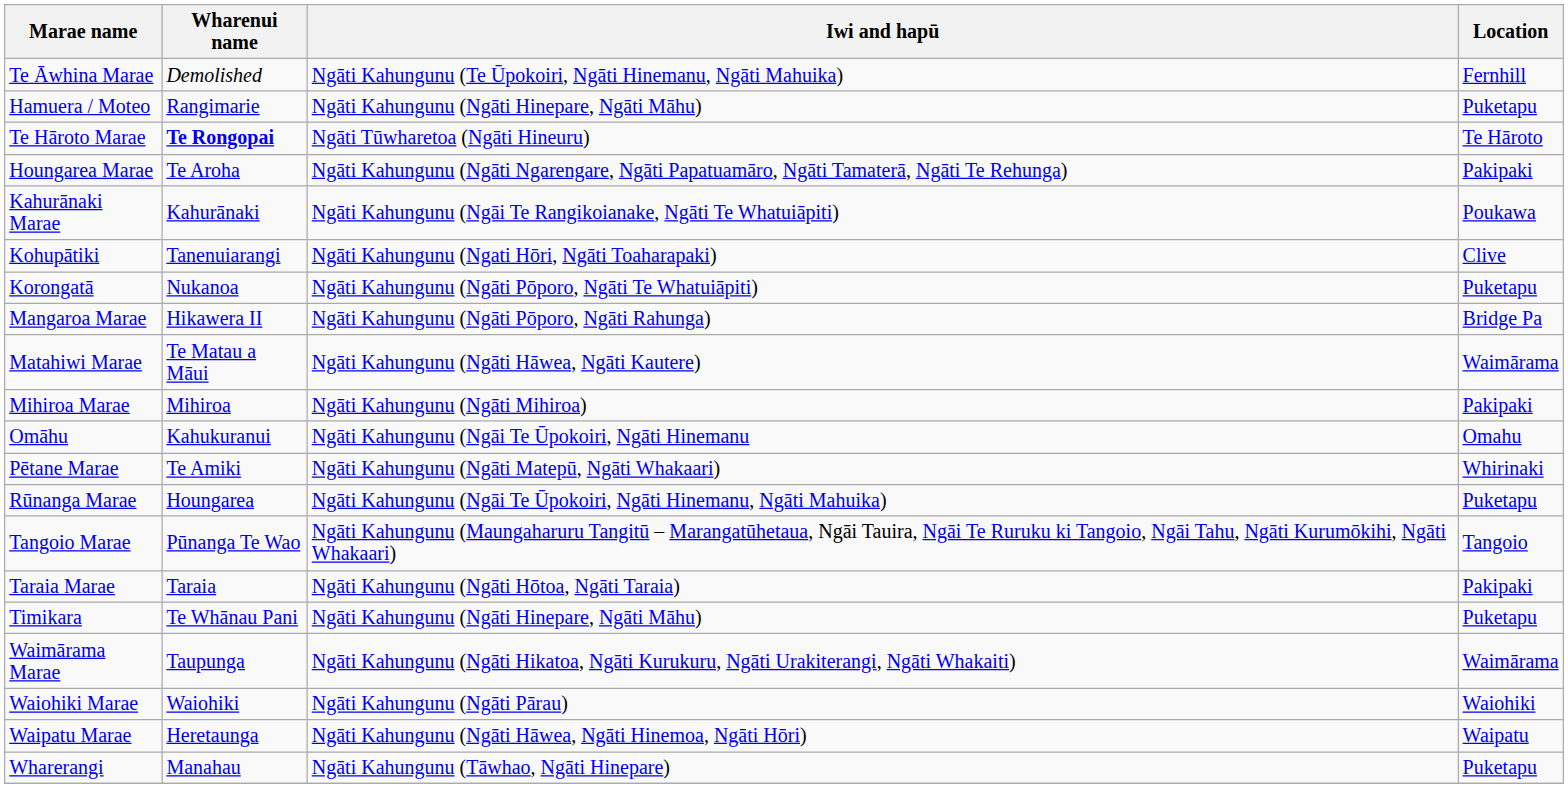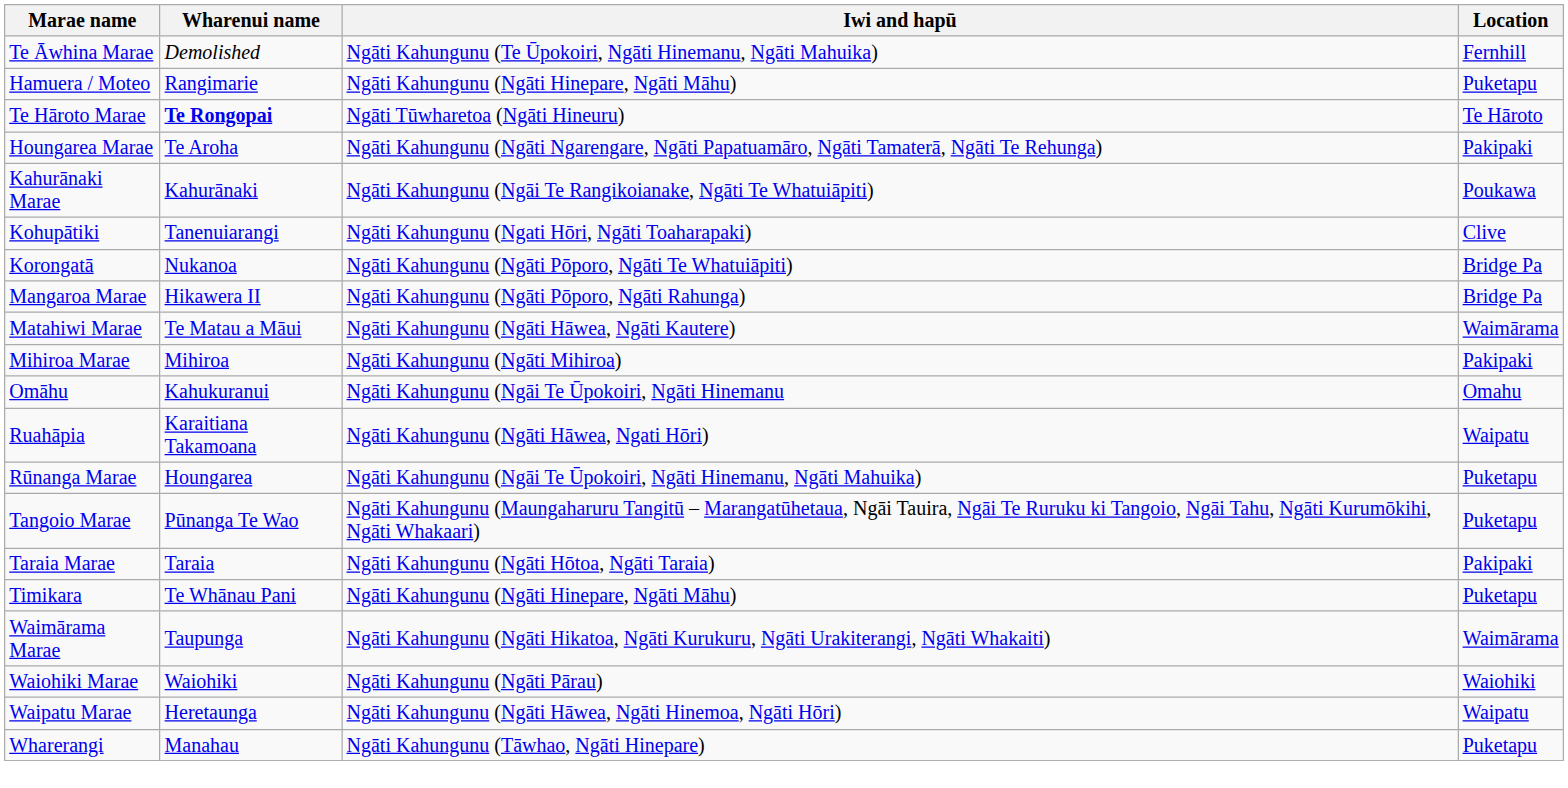Korongatā | Location: Puketapu -> Bridge Pa
- row: Pētane Marae | Te Amiki | Ngāti Kahungunu (Ngāti Matepū, Ngāti Whakaari) | Whirinaki
+ row: Ruahāpia | Karaitiana Takamoana | Ngāti Kahungunu (Ngāti Hāwea, Ngati Hōri) | Waipatu
Tangoio Marae | Location: Tangoio -> Puketapu
